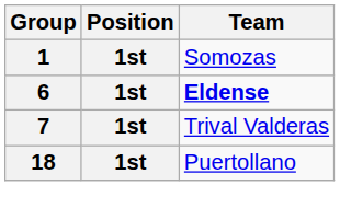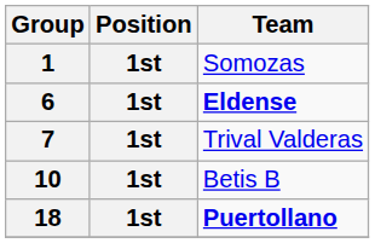+ row: 10 | 1st | Betis B
18 | Team: normal -> bold
